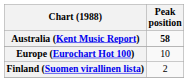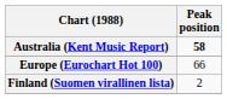Europe (Eurochart Hot 100) | Peak position: 10 -> 66
